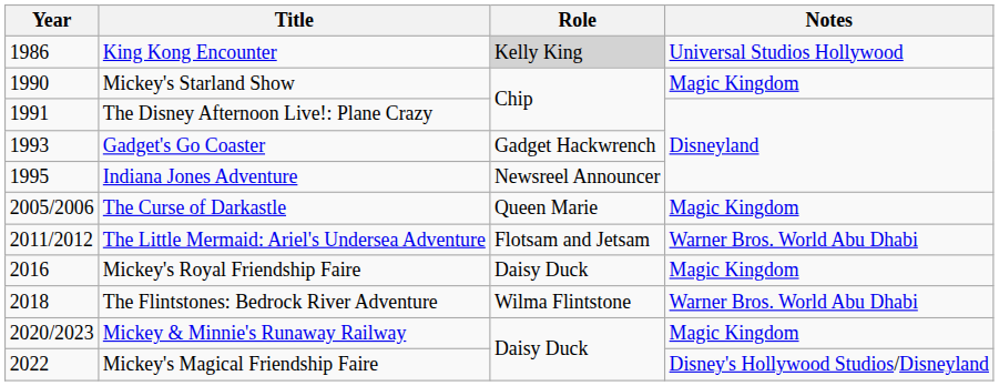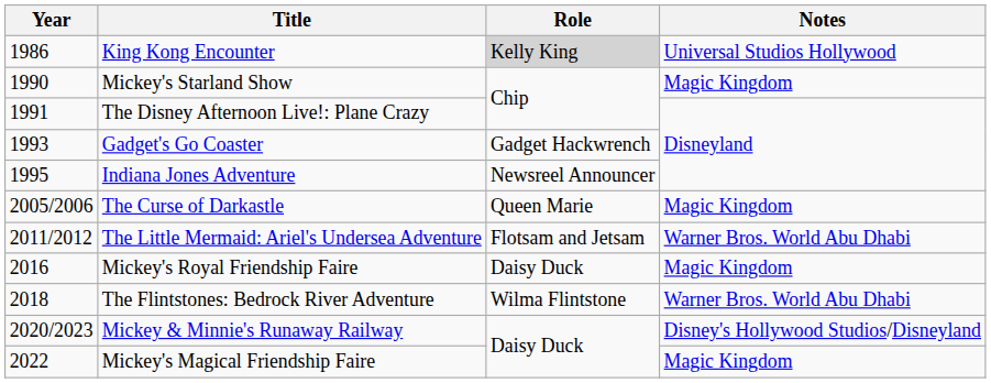Mickey & Minnie's Runaway Railway | Notes: Magic Kingdom -> Disney's Hollywood Studios/Disneyland
Mickey's Magical Friendship Faire | Notes: Disney's Hollywood Studios/Disneyland -> Magic Kingdom
